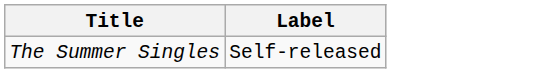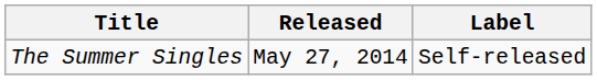+ column: Released | May 27, 2014
